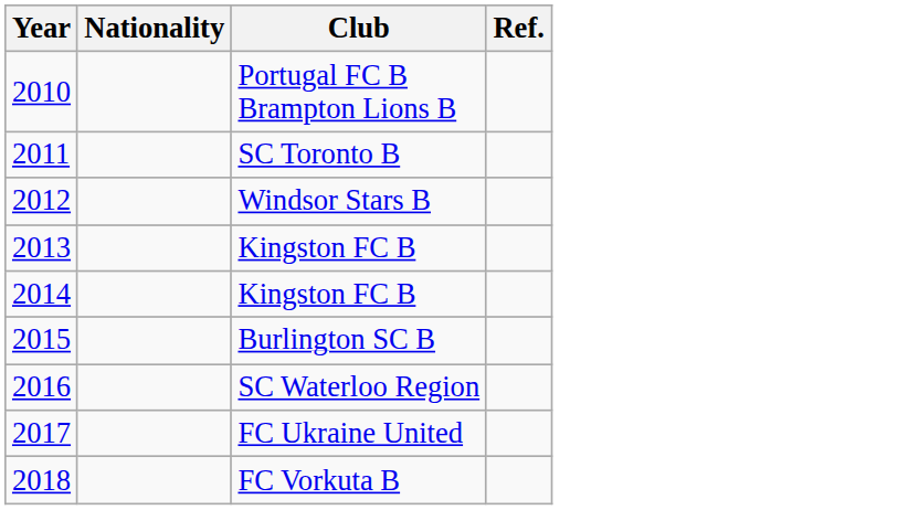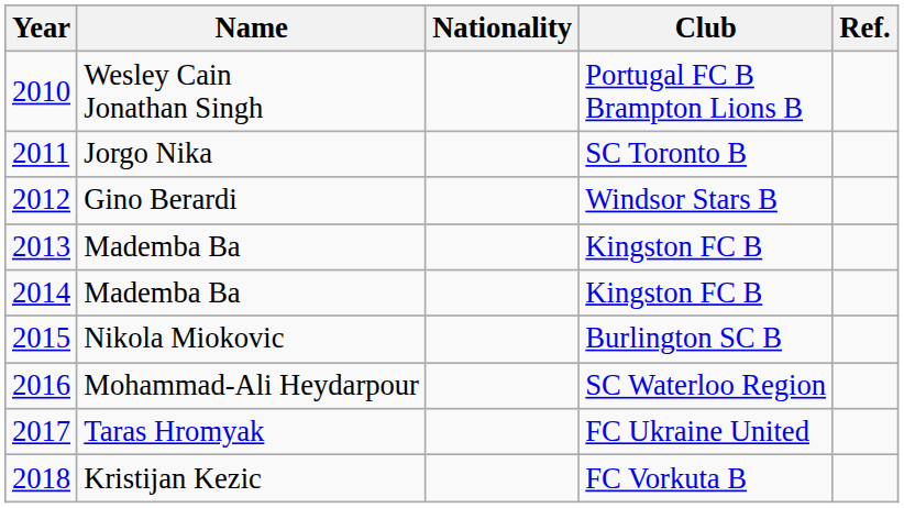+ column: Name | Wesley Cain Jonathan Singh | Jorgo Nika | Gino Berardi | Mademba Ba | Mademba Ba | Nikola Miokovic | Mohammad-Ali Heydarpour | Taras Hromyak | Kristijan Kezic
